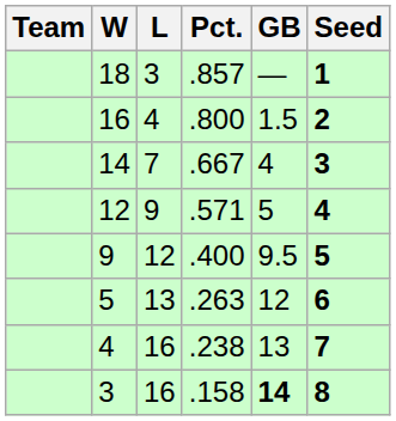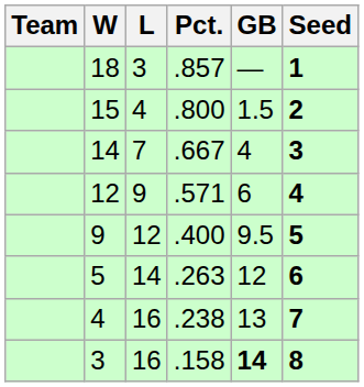.800 | W: 16 -> 15
.571 | GB: 5 -> 6
.263 | L: 13 -> 14
